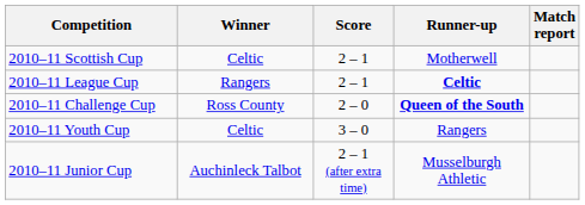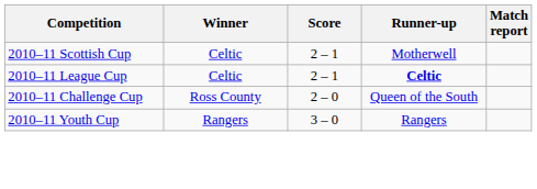2010–11 League Cup | Winner: Rangers -> Celtic
2010–11 Challenge Cup | Runner-up: bold -> normal
2010–11 Youth Cup | Winner: Celtic -> Rangers
- row: 2010–11 Junior Cup | Auchinleck Talbot | 2 – 1 (after extra time) | Musselburgh Athletic
